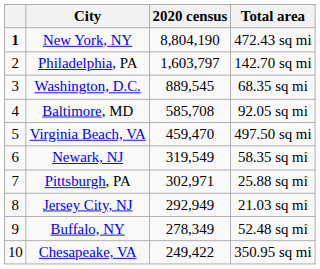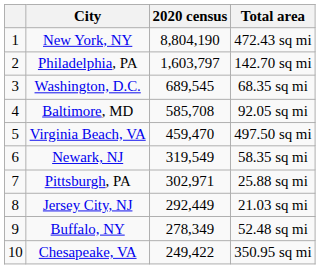New York, NY | column 1: bold -> normal
Washington, D.C. | 2020 census: 889,545 -> 689,545
Jersey City, NJ | 2020 census: 292,949 -> 292,449
